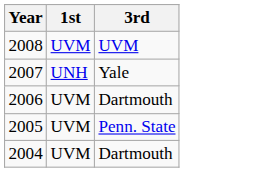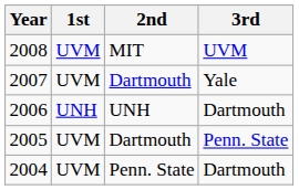+ column: 2nd | MIT | Dartmouth | UNH | Dartmouth | Penn. State
2007 | 1st: UNH -> UVM
2006 | 1st: UVM -> UNH
